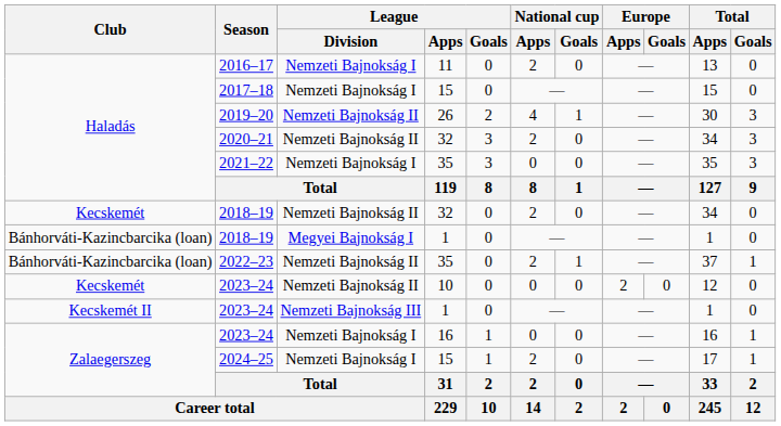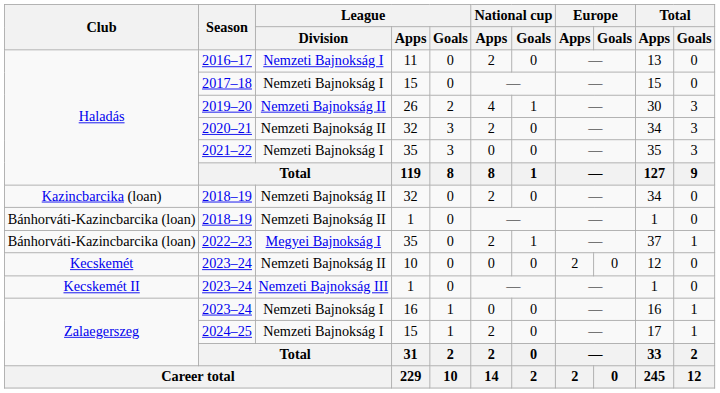2018–19 / 32 | Club: Kecskemét -> Kazincbarcika (loan)
2018–19 / 1 | League / Division: Megyei Bajnokság I -> Nemzeti Bajnokság II
2022–23 | League / Division: Nemzeti Bajnokság II -> Megyei Bajnokság I
